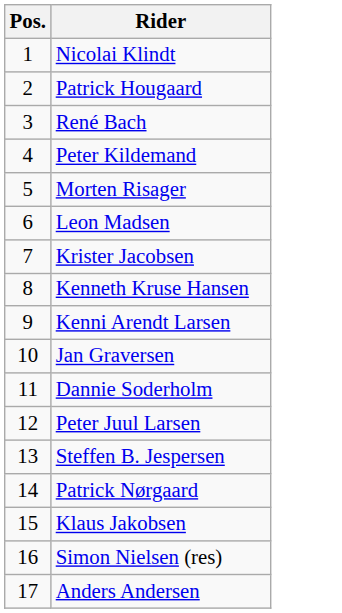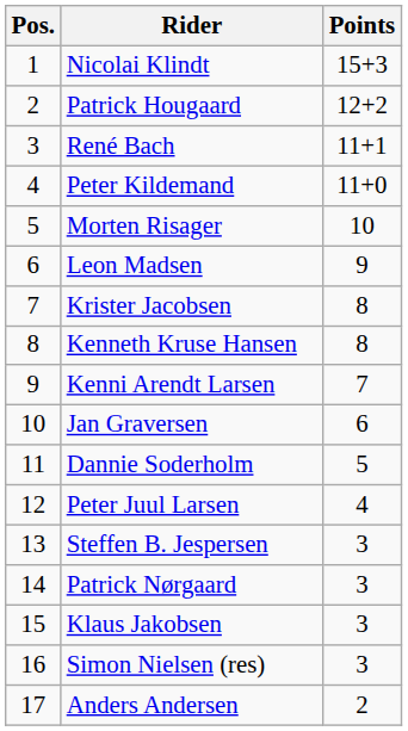+ column: Points | 15+3 | 12+2 | 11+1 | 11+0 | 10 | 9 | 8 | 8 | 7 | 6 | 5 | 4 | 3 | 3 | 3 | 3 | 2
